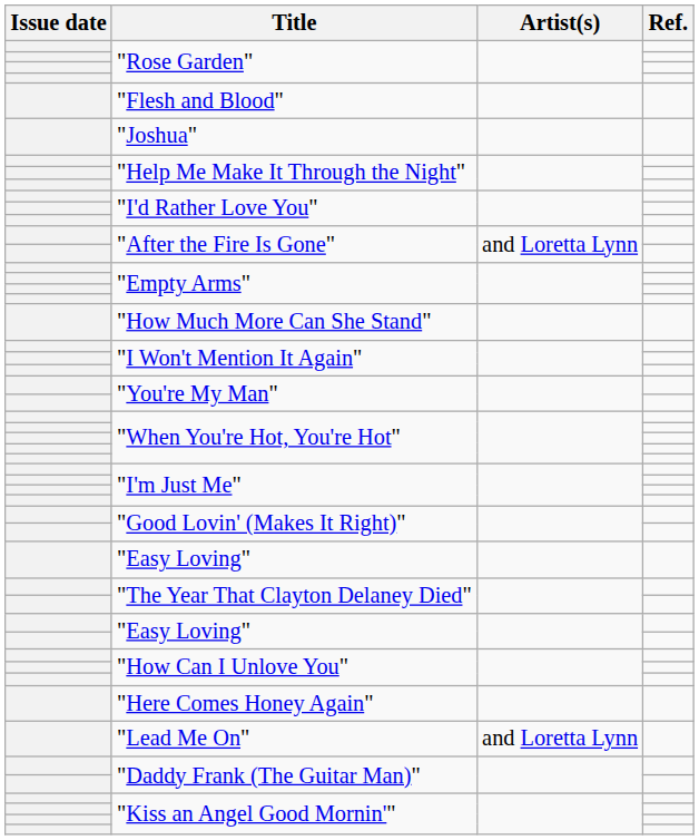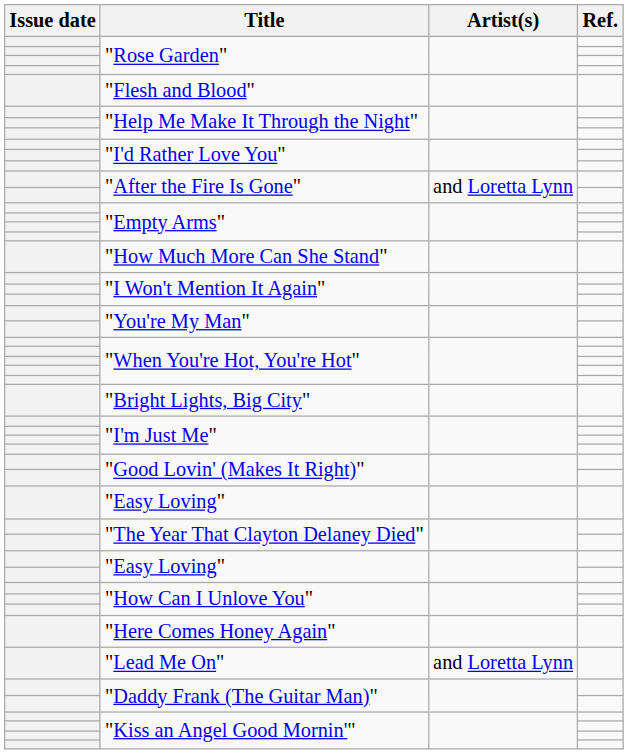- row: "Joshua"
+ row: "Bright Lights, Big City"
